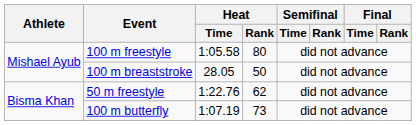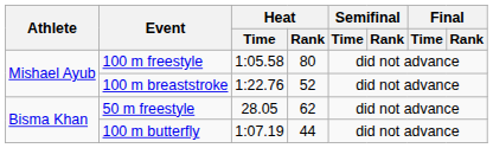100 m breaststroke | Heat / Time: 28.05 -> 1:22.76
100 m breaststroke | Heat / Rank: 50 -> 52
50 m freestyle | Heat / Time: 1:22.76 -> 28.05
100 m butterfly | Heat / Rank: 73 -> 44
